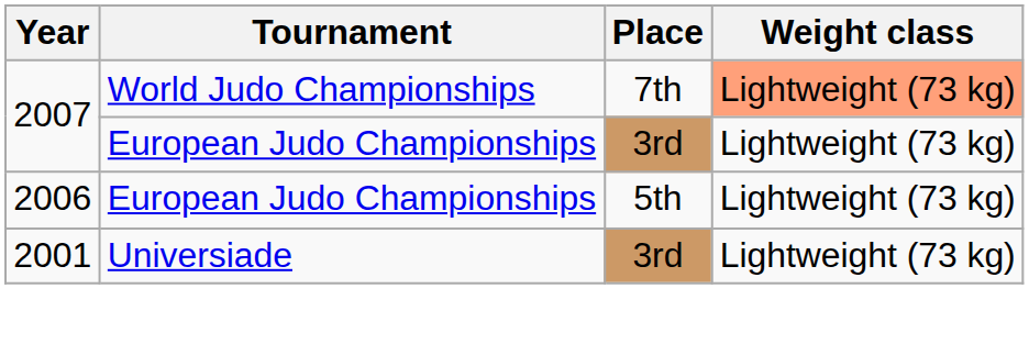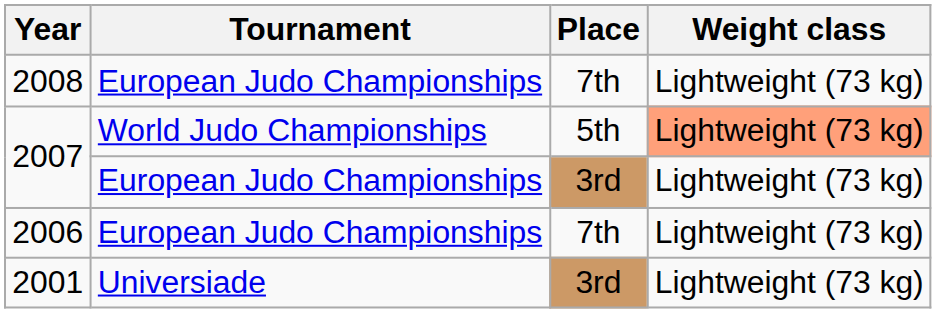+ row: 2008 | European Judo Championships | 7th | Lightweight (73 kg)
2007 / World Judo Championships | Place: 7th -> 5th
2006 | Place: 5th -> 7th
